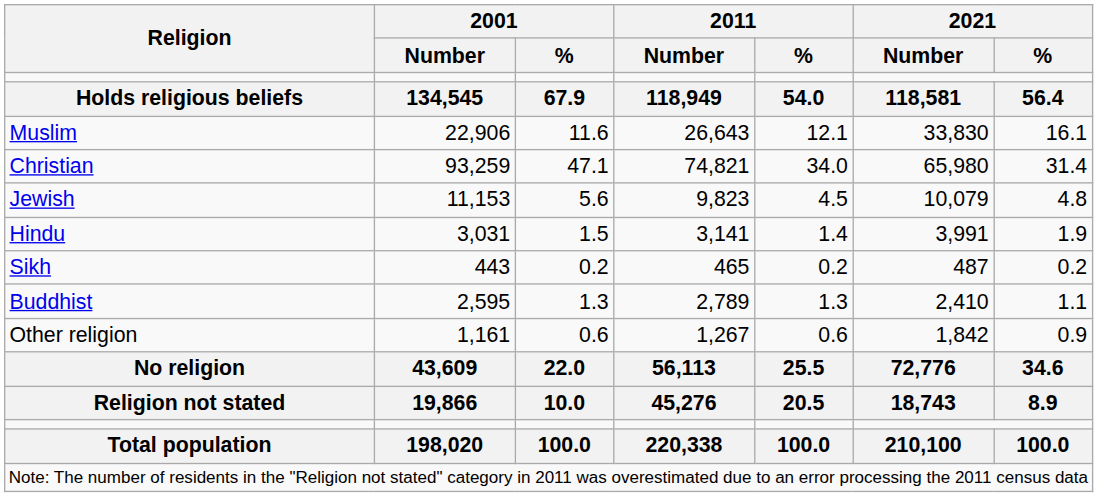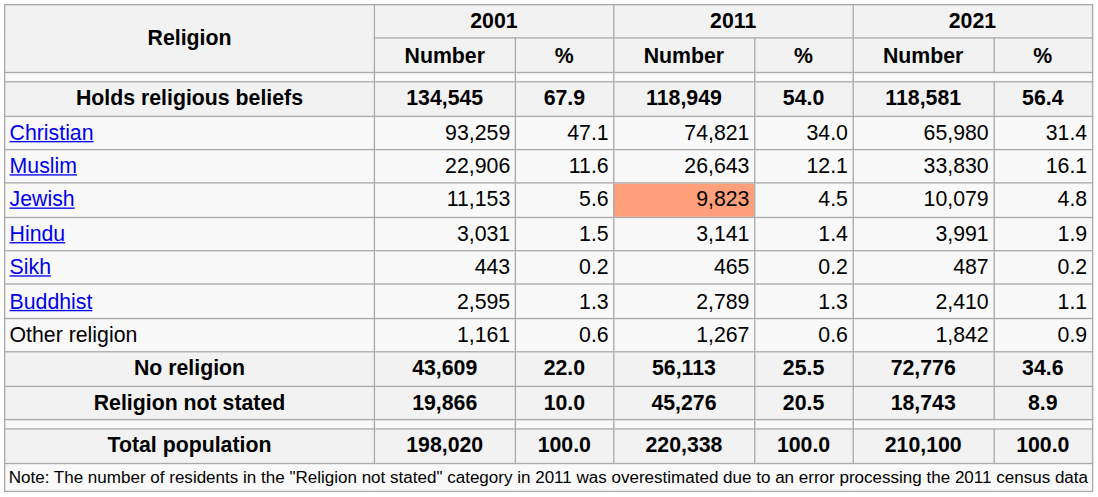rows swapped: Christian <-> Muslim
Jewish | 2011 / Number: no background -> lightsalmon background
